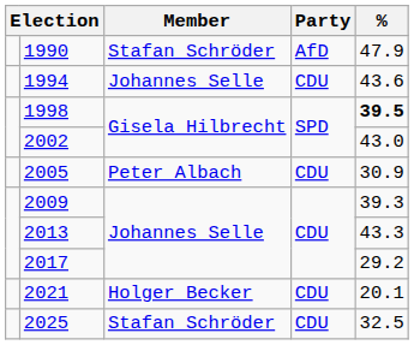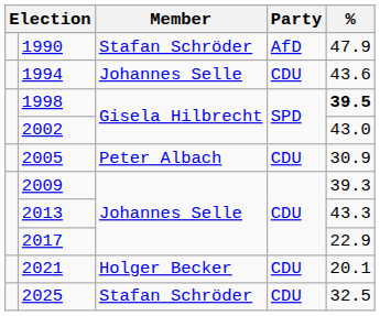2017 | %: 29.2 -> 22.9
